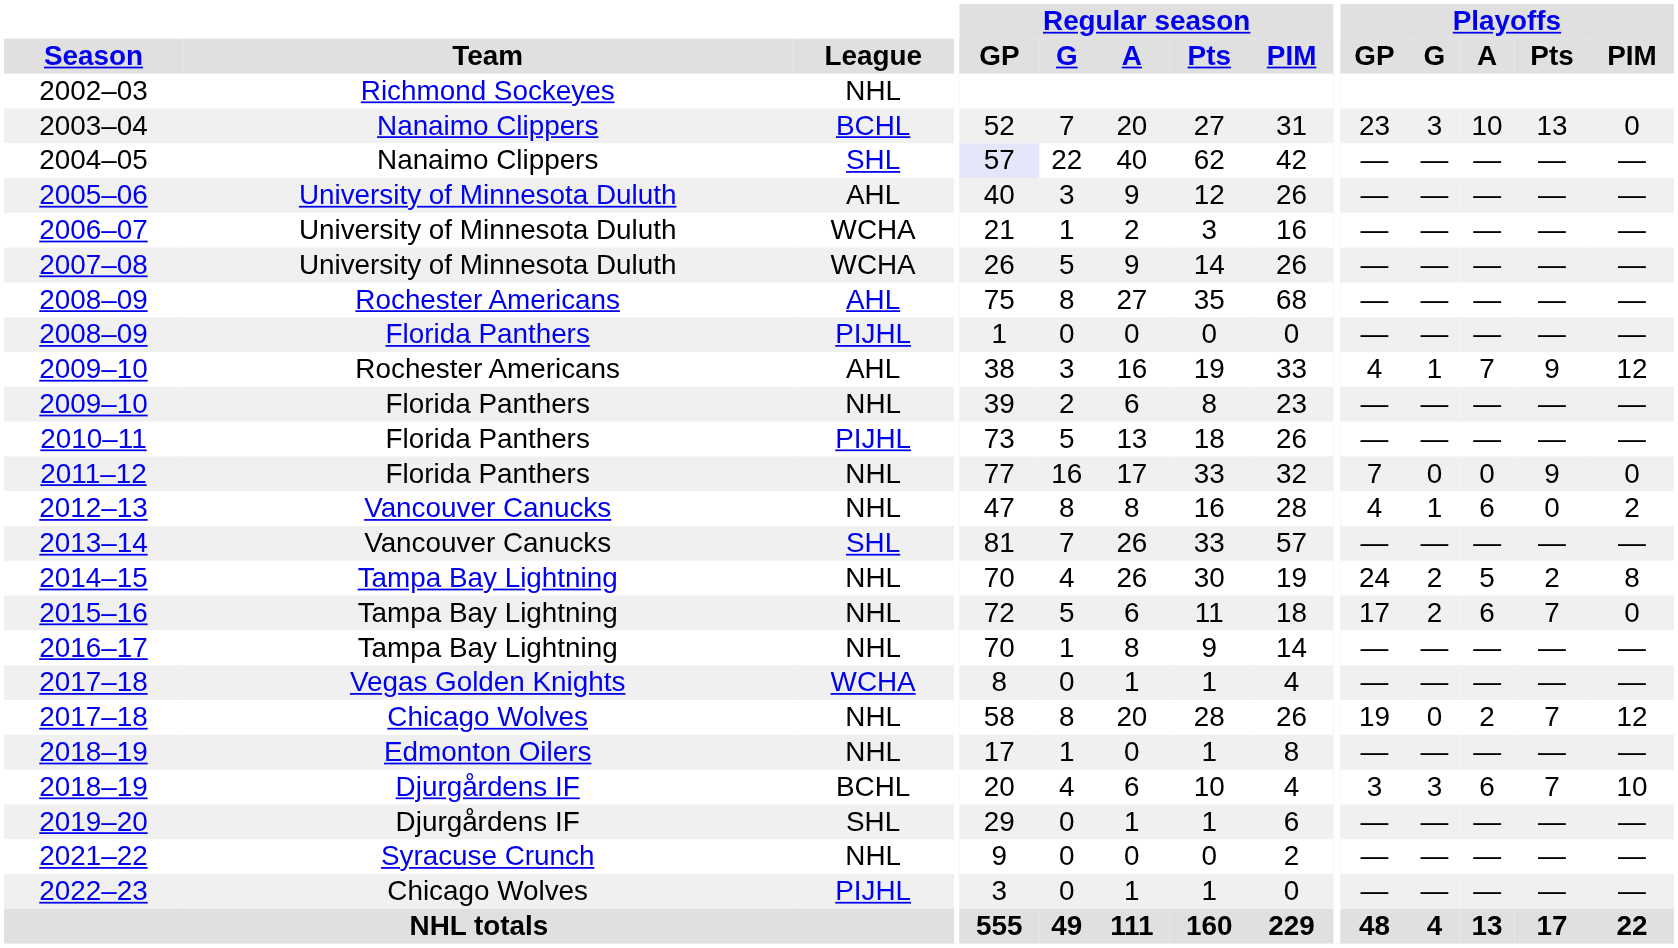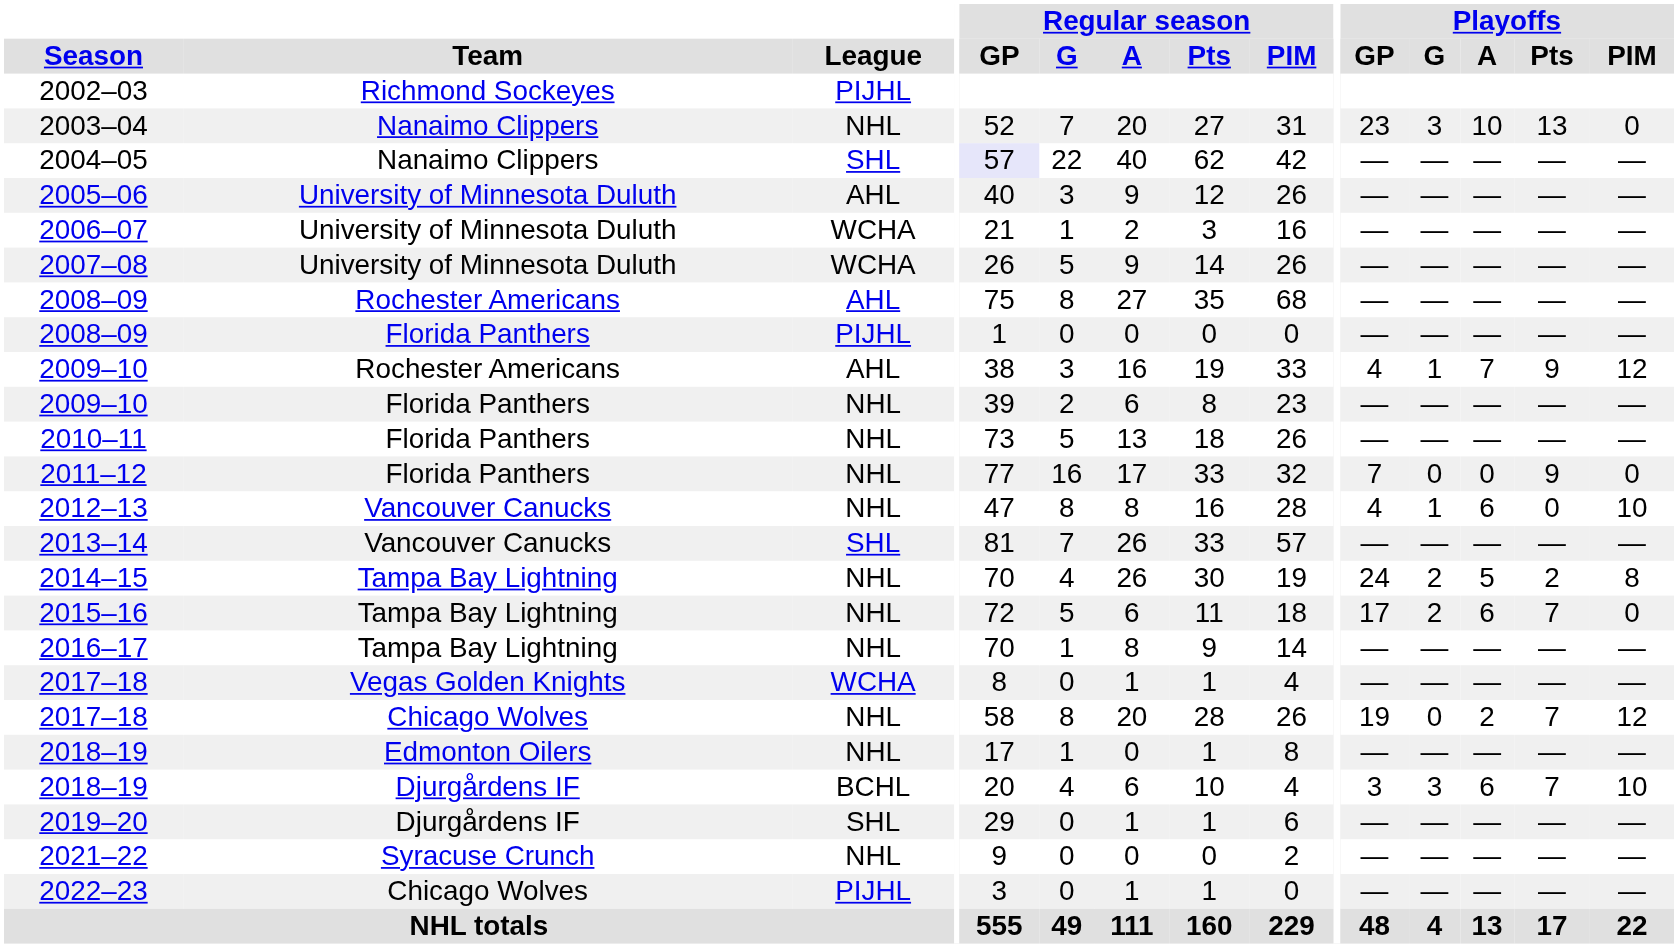2002–03 | League: NHL -> PIJHL
2003–04 | League: BCHL -> NHL
2010–11 | League: PIJHL -> NHL
2012–13 | Playoffs / PIM: 2 -> 10
